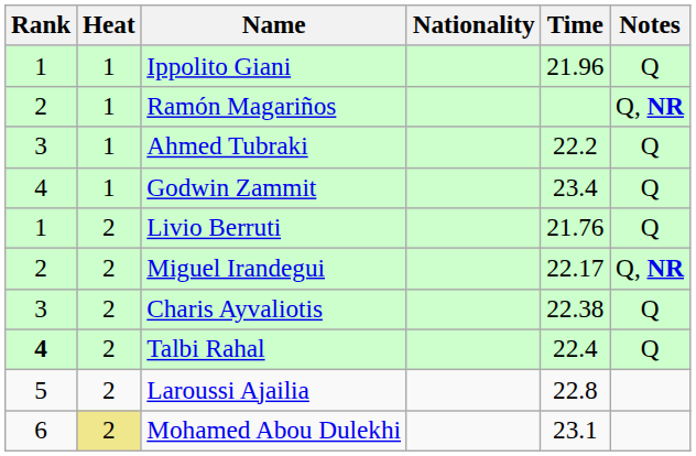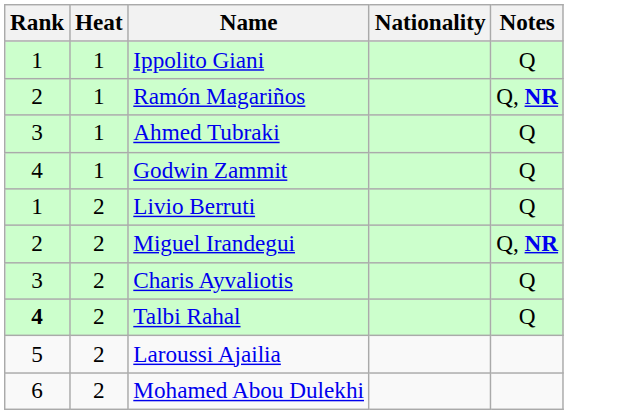- column: Time | 21.96 | 22.2 | 23.4 | 21.76 | 22.17 | 22.38 | 22.4 | 22.8 | 23.1
Mohamed Abou Dulekhi | Heat: khaki background -> no background
